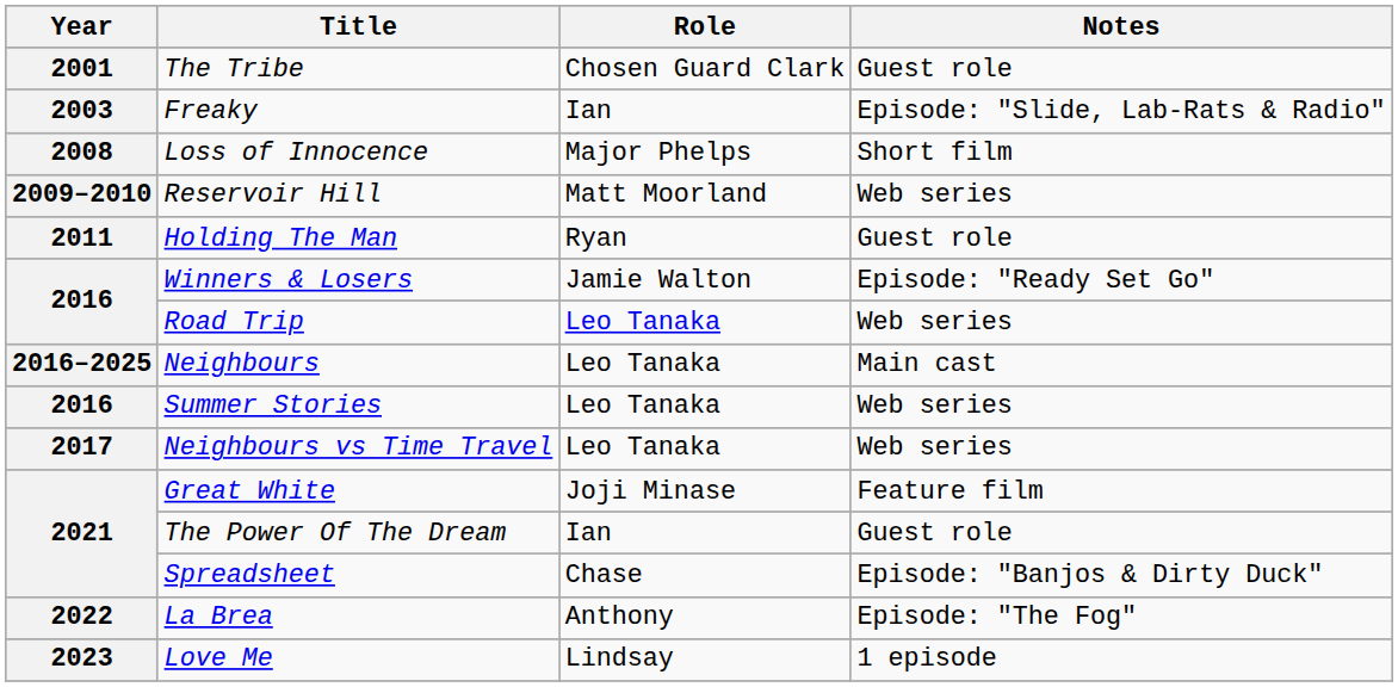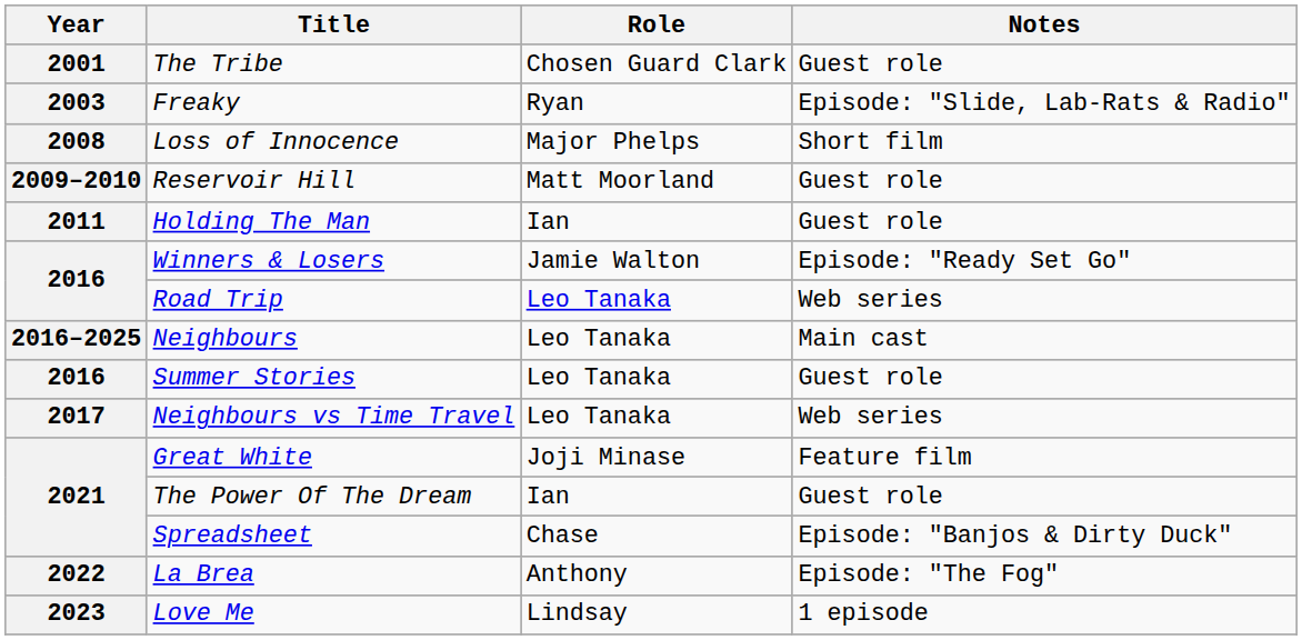Freaky | Role: Ian -> Ryan
Reservoir Hill | Notes: Web series -> Guest role
Holding The Man | Role: Ryan -> Ian
Summer Stories | Notes: Web series -> Guest role
